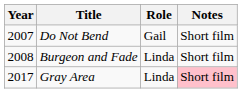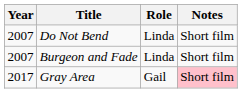Do Not Bend | Role: Gail -> Linda
Burgeon and Fade | Year: 2008 -> 2007
Gray Area | Role: Linda -> Gail
